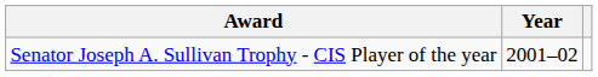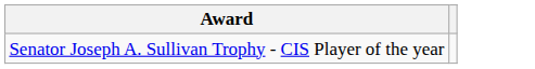- column: Year | 2001–02
